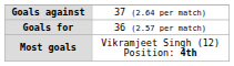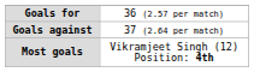rows swapped: Goals for <-> Goals against
